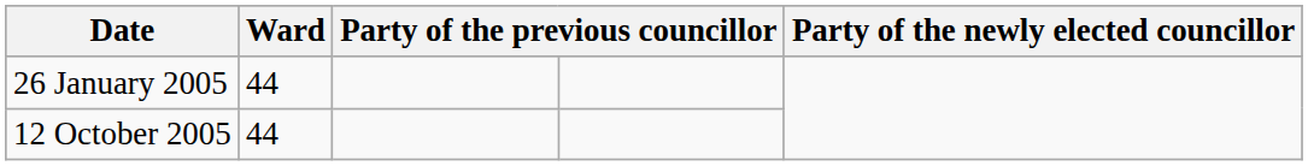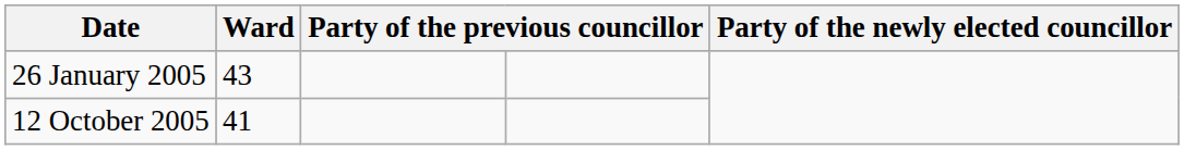26 January 2005 | Ward: 44 -> 43
12 October 2005 | Ward: 44 -> 41
